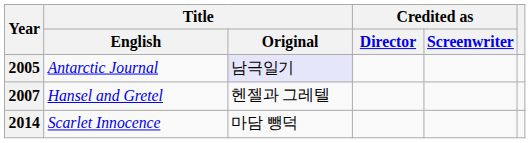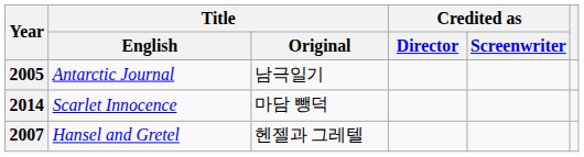2005 | Title / Original: lavender background -> no background
rows swapped: 2007 <-> 2014
